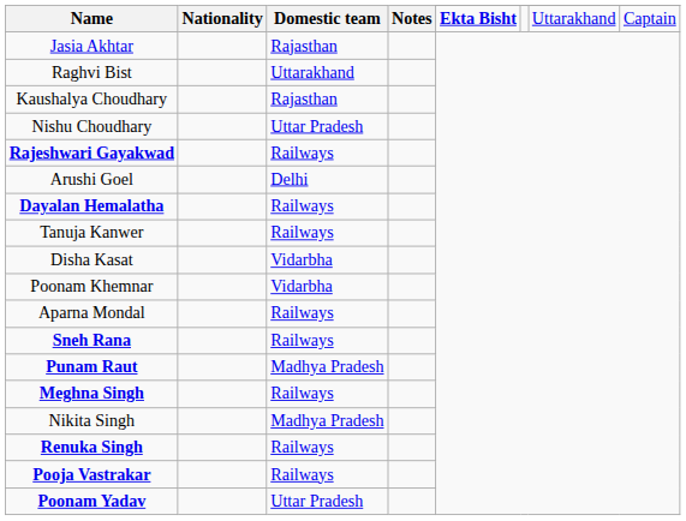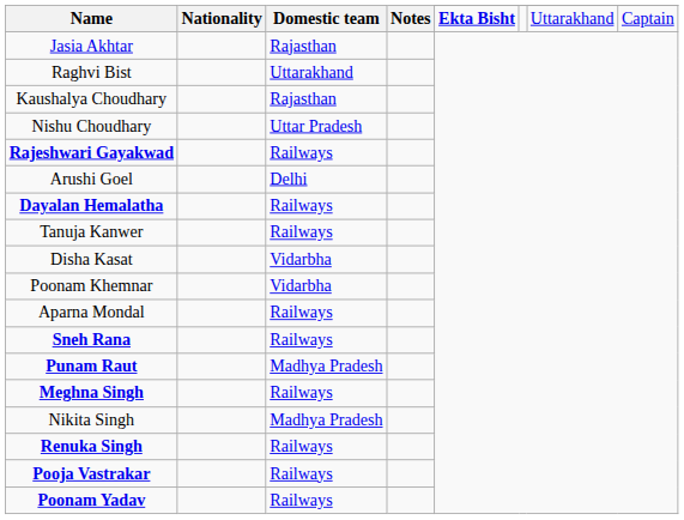Poonam Yadav | Domestic team: Uttar Pradesh -> Railways
